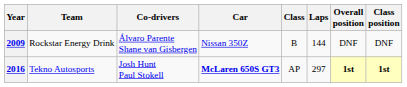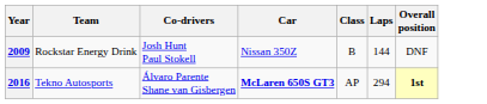- column: Class position | DNF | 1st
2009 | Co-drivers: Álvaro Parente Shane van Gisbergen -> Josh Hunt Paul Stokell
2016 | Co-drivers: Josh Hunt Paul Stokell -> Álvaro Parente Shane van Gisbergen
2016 | Laps: 297 -> 294
